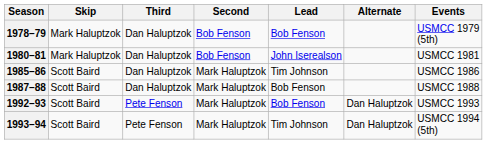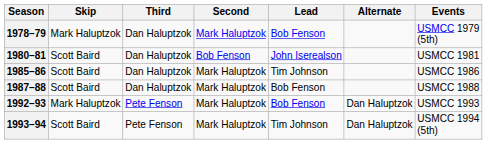1978–79 | Second: Bob Fenson -> Mark Haluptzok
1980–81 | Skip: Mark Haluptzok -> Scott Baird
1992–93 | Skip: Scott Baird -> Mark Haluptzok
